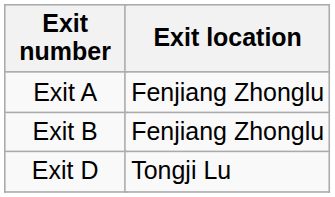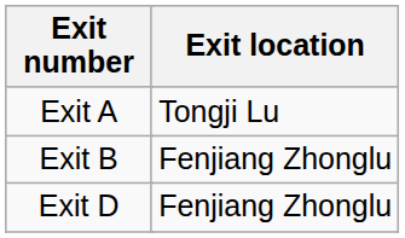Exit A | Exit location: Fenjiang Zhonglu -> Tongji Lu
Exit D | Exit location: Tongji Lu -> Fenjiang Zhonglu
